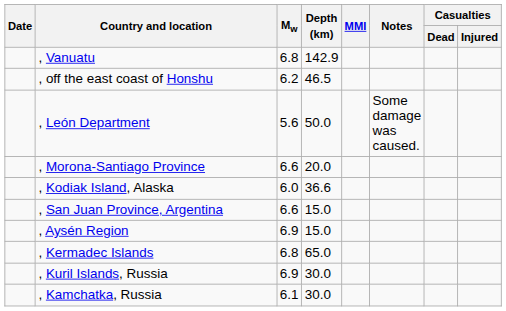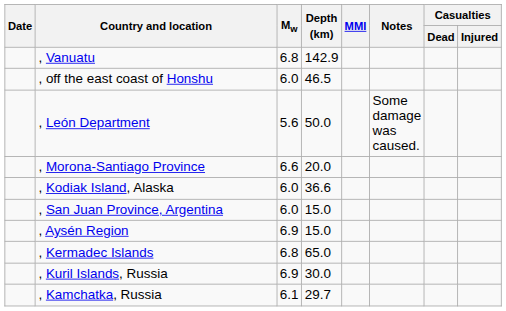, off the east coast of Honshu | Mw: 6.2 -> 6.0
, San Juan Province, Argentina | Mw: 6.6 -> 6.0
, Kamchatka, Russia | Depth (km): 30.0 -> 29.7
